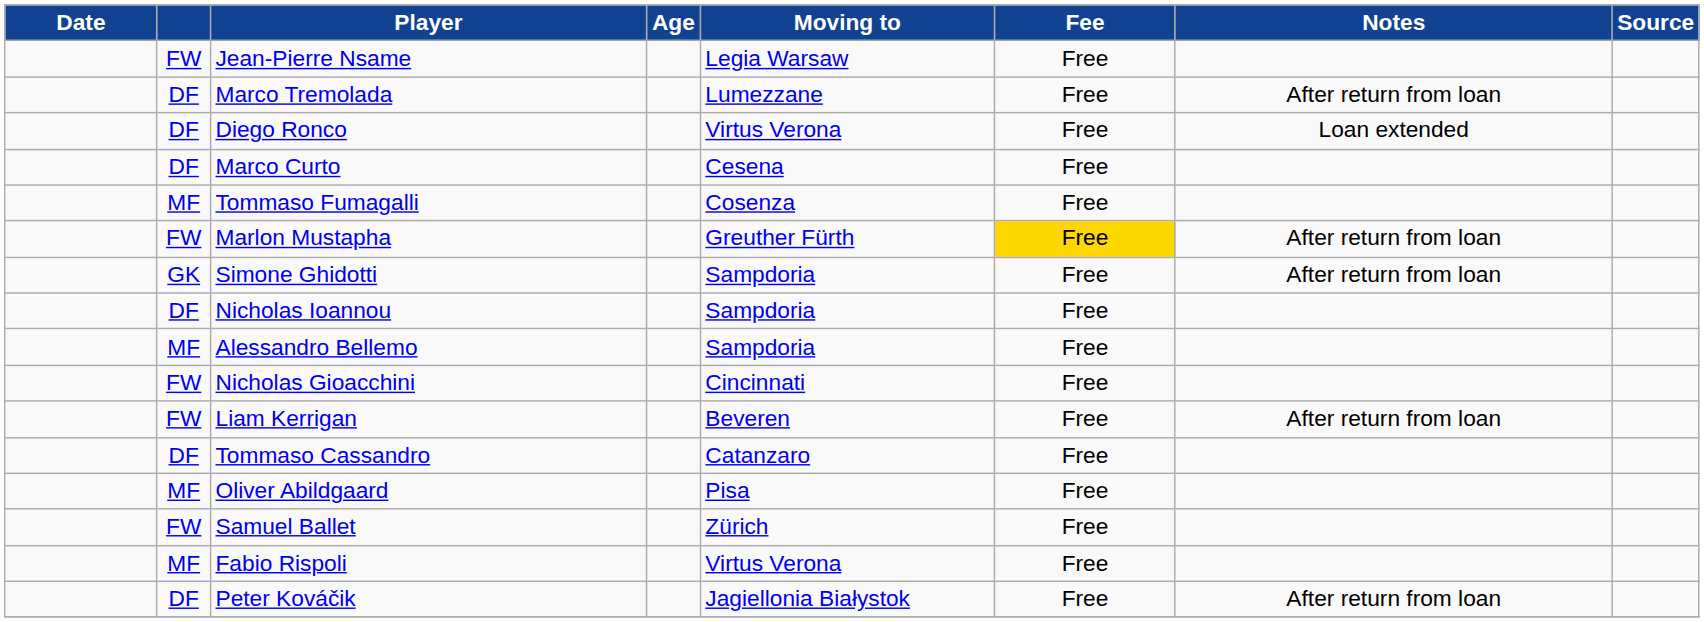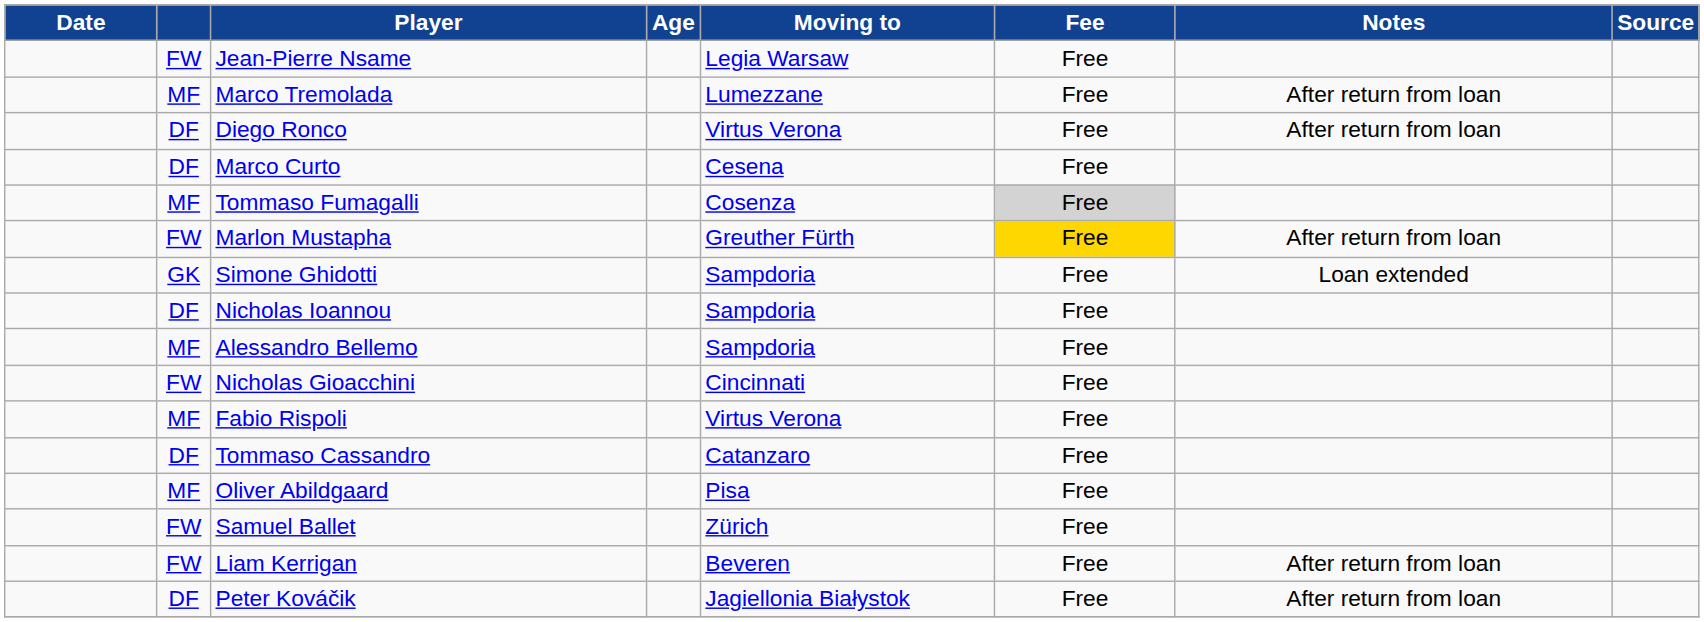Marco Tremolada | column 2: DF -> MF
Diego Ronco | Notes: Loan extended -> After return from loan
Tommaso Fumagalli | Fee: no background -> lightgrey background
Simone Ghidotti | Notes: After return from loan -> Loan extended
rows swapped: Fabio Rispoli <-> Liam Kerrigan
